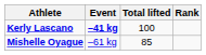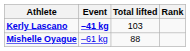Kerly Lascano | Total lifted: 100 -> 103
Mishelle Oyague | Total lifted: 85 -> 88
